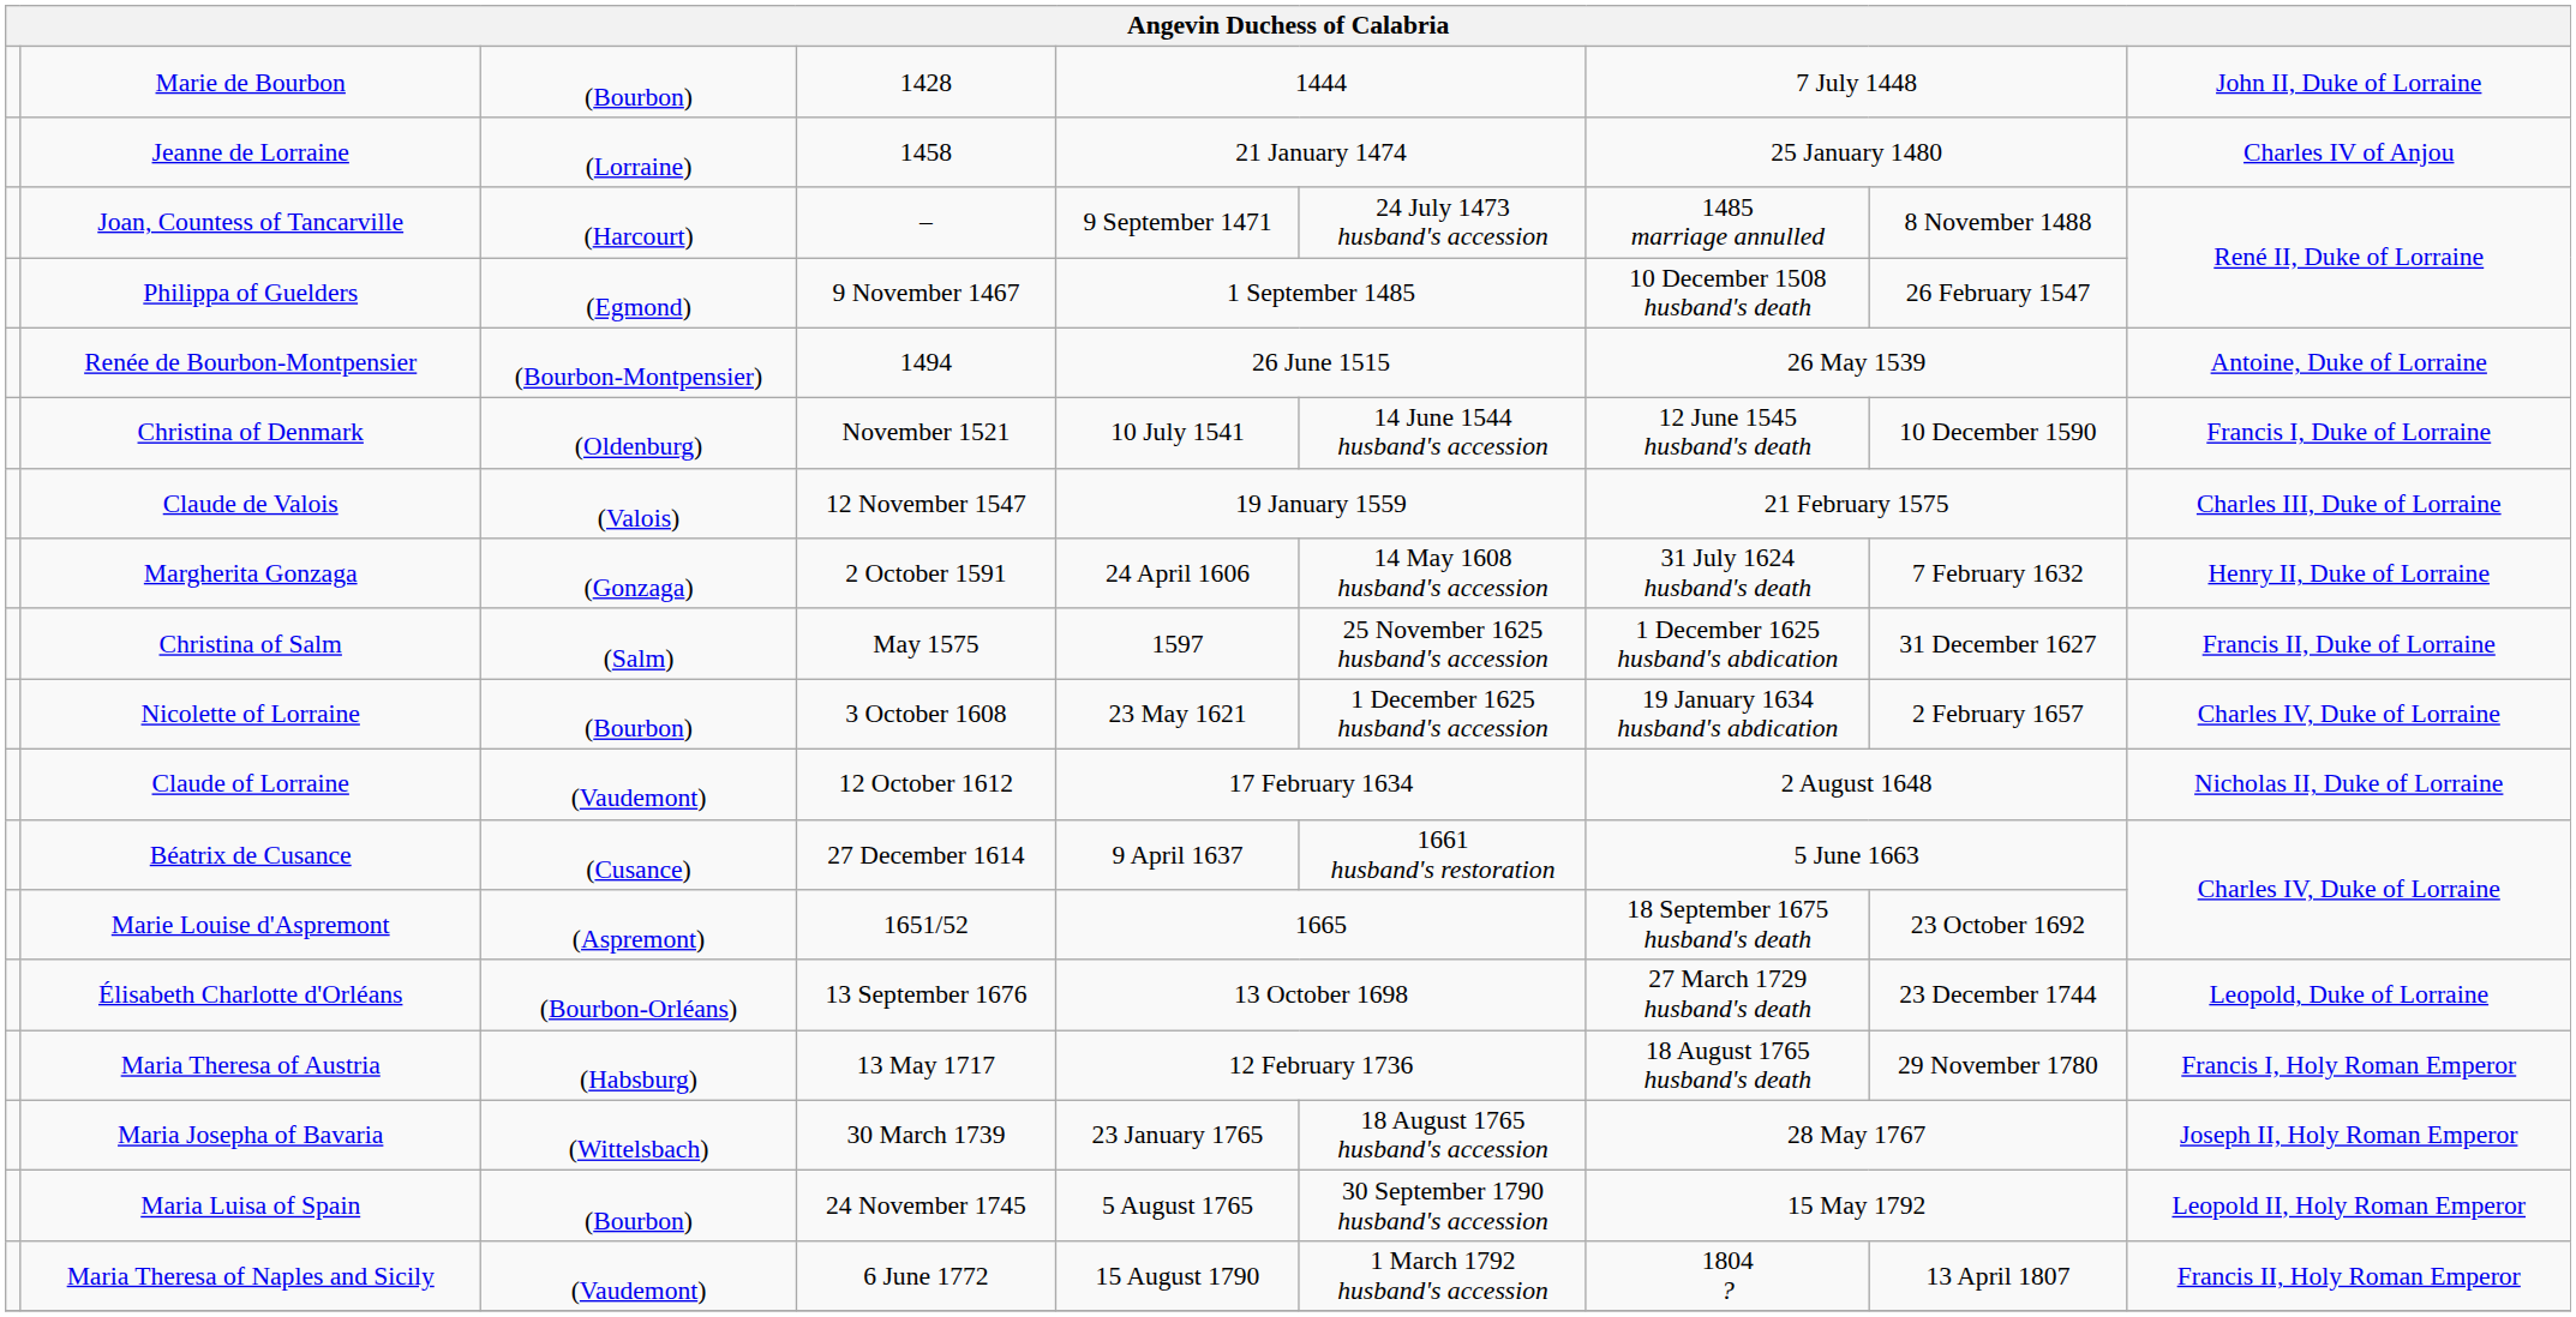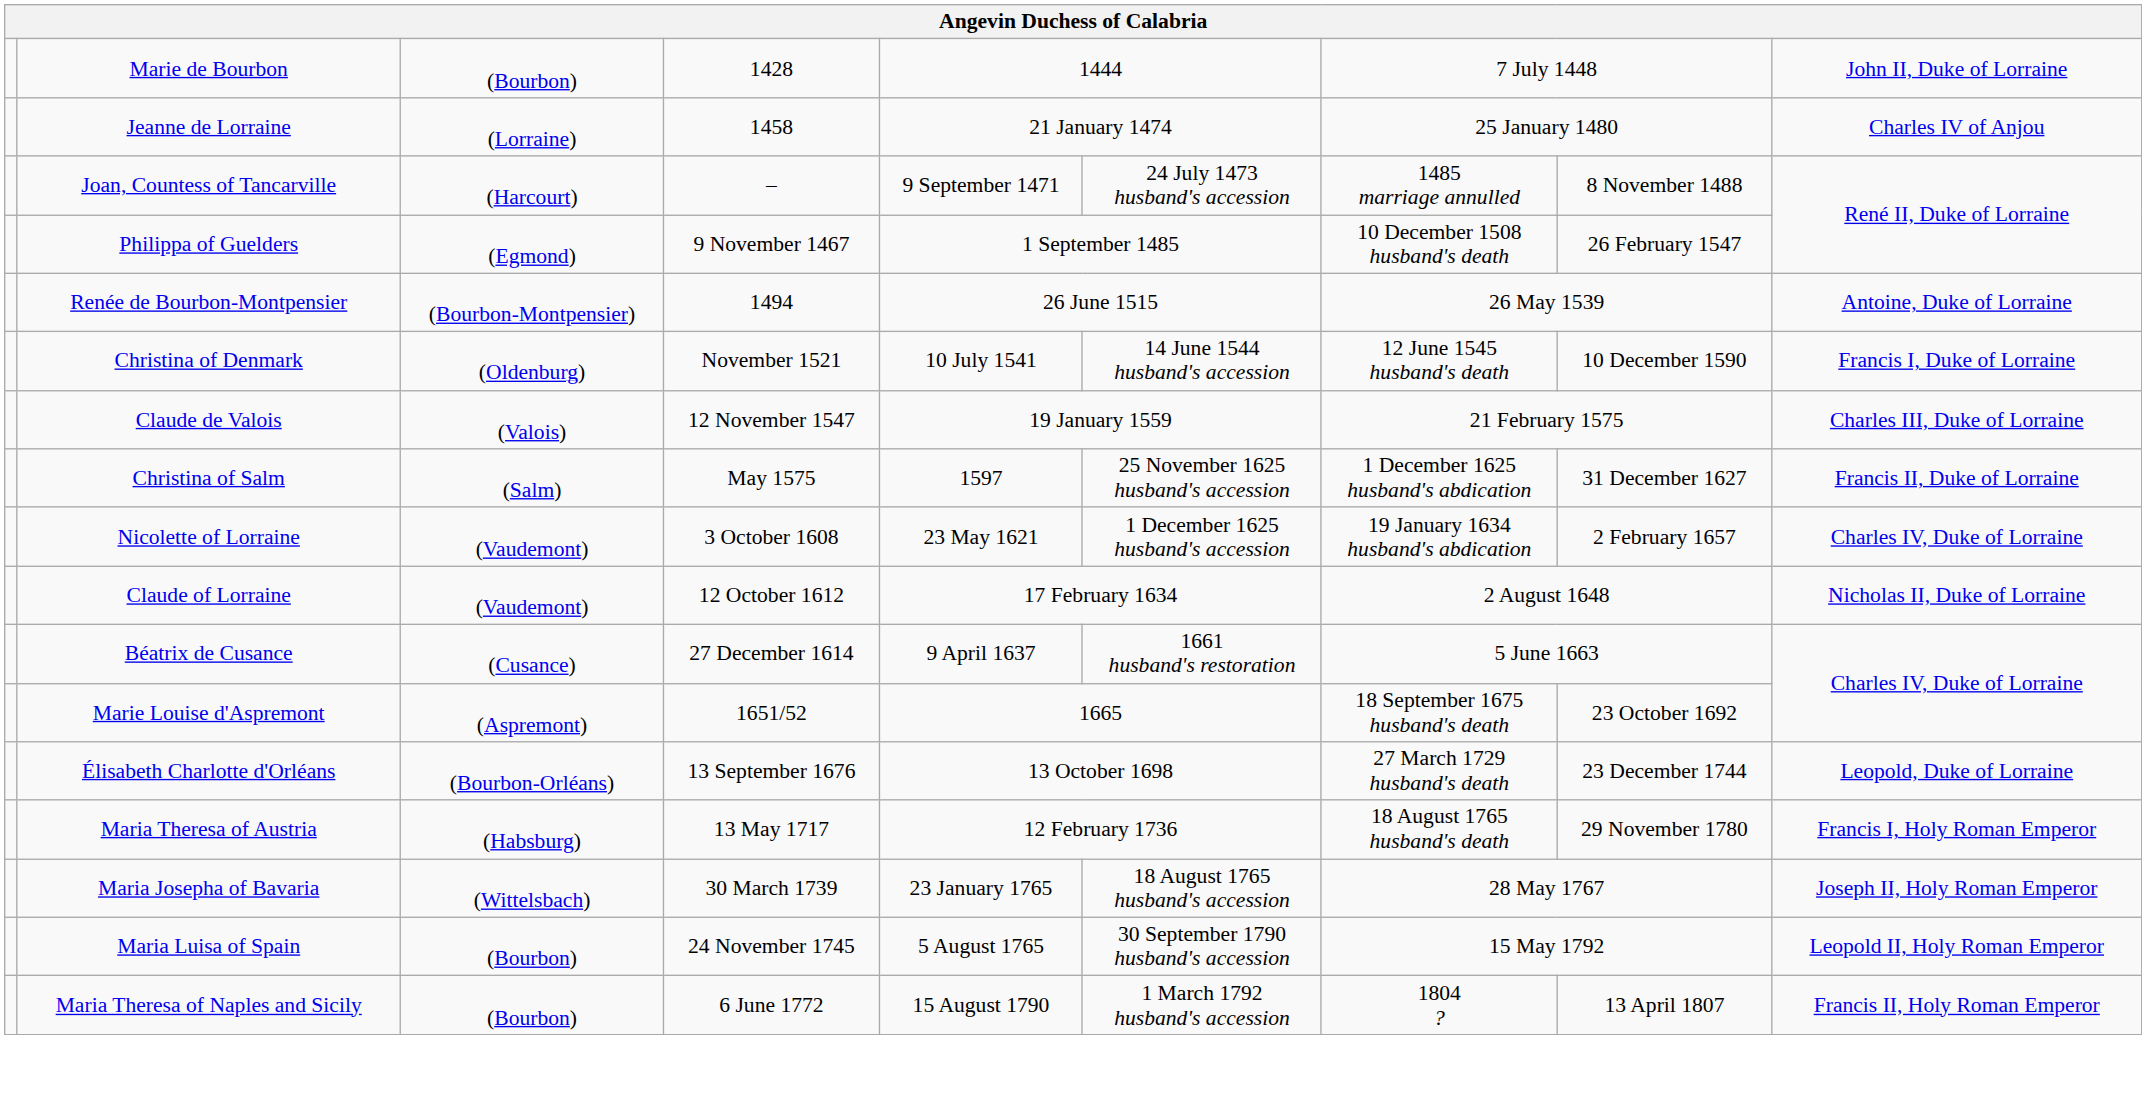- row: Margherita Gonzaga | (Gonzaga) | 2 October 1591 | 24 April 1606 | 14 May 1608 husband's accession | 31 July 1624 husband's death | 7 February 1632 | Henry II, Duke of Lorraine
Nicolette of Lorraine | column 3: (Bourbon) -> (Vaudemont)
Maria Theresa of Naples and Sicily | column 3: (Vaudemont) -> (Bourbon)
